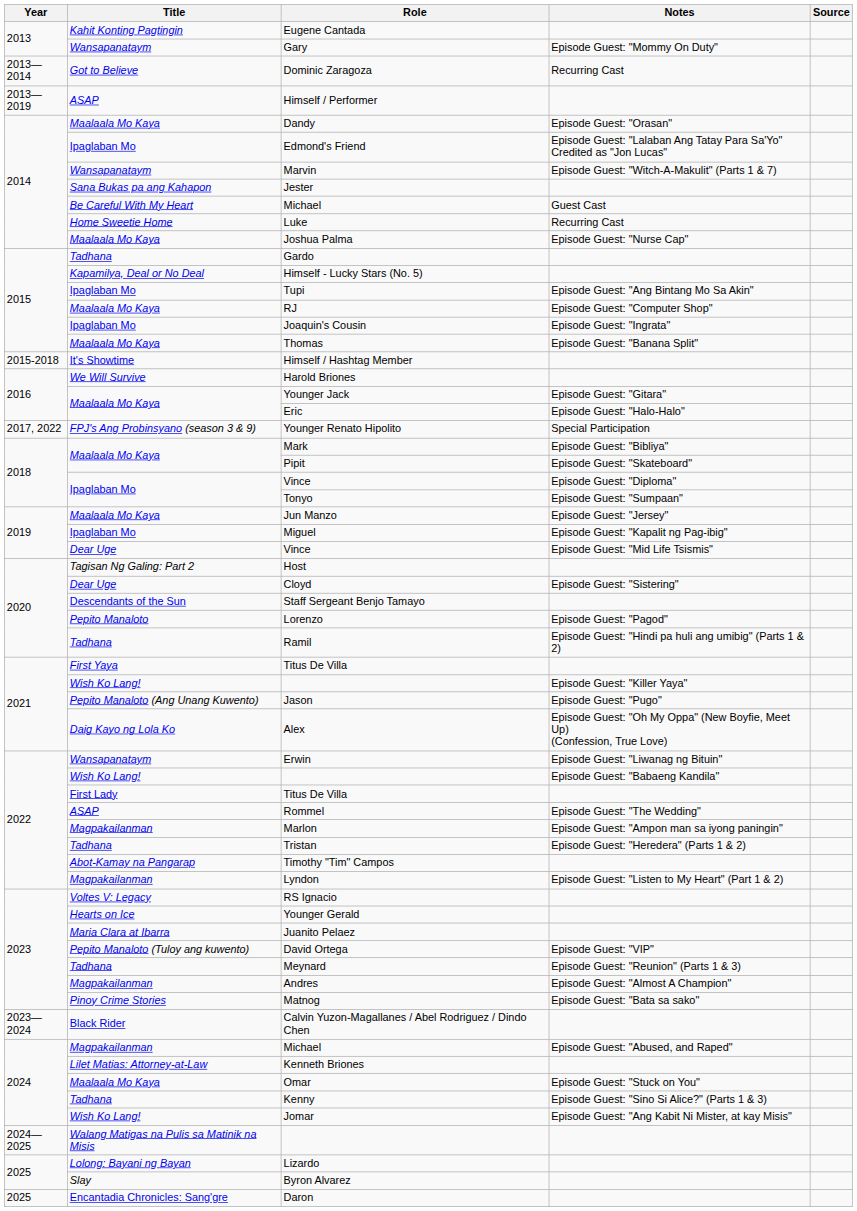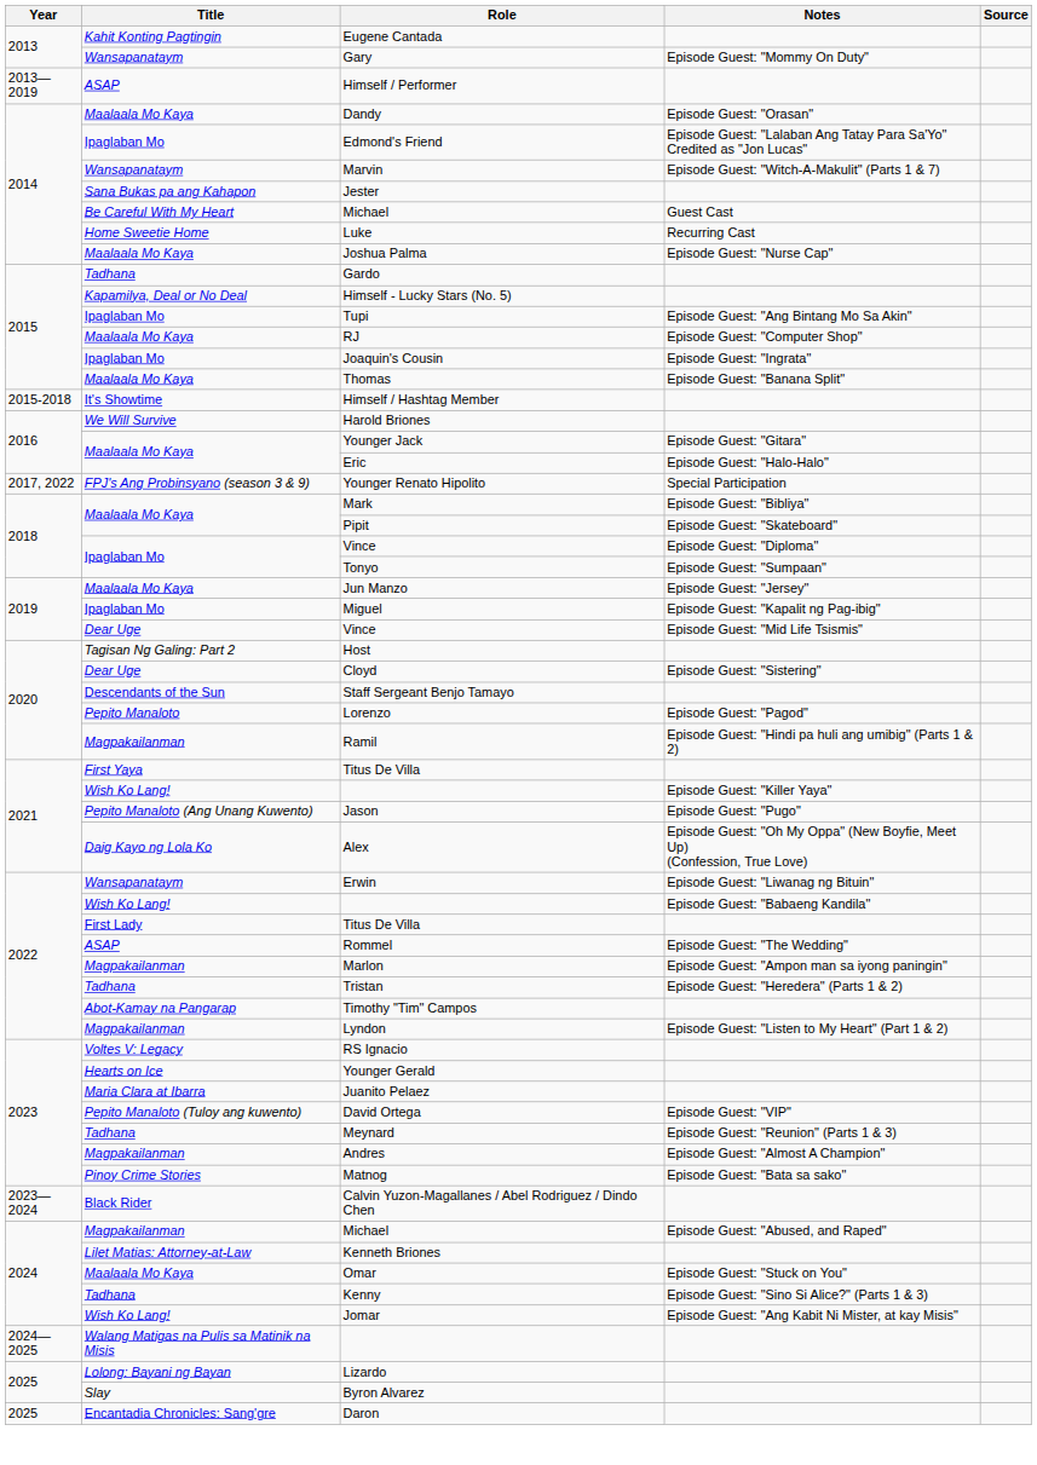- row: 2013—2014 | Got to Believe | Dominic Zaragoza | Recurring Cast
Ramil | Title: Tadhana -> Magpakailanman
